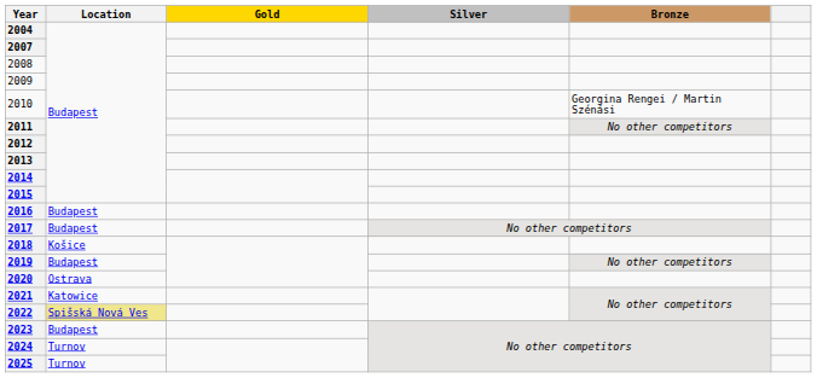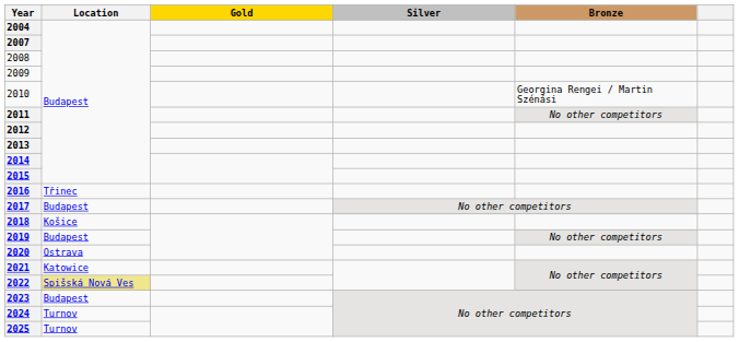2016 | Location: Budapest -> Třinec
